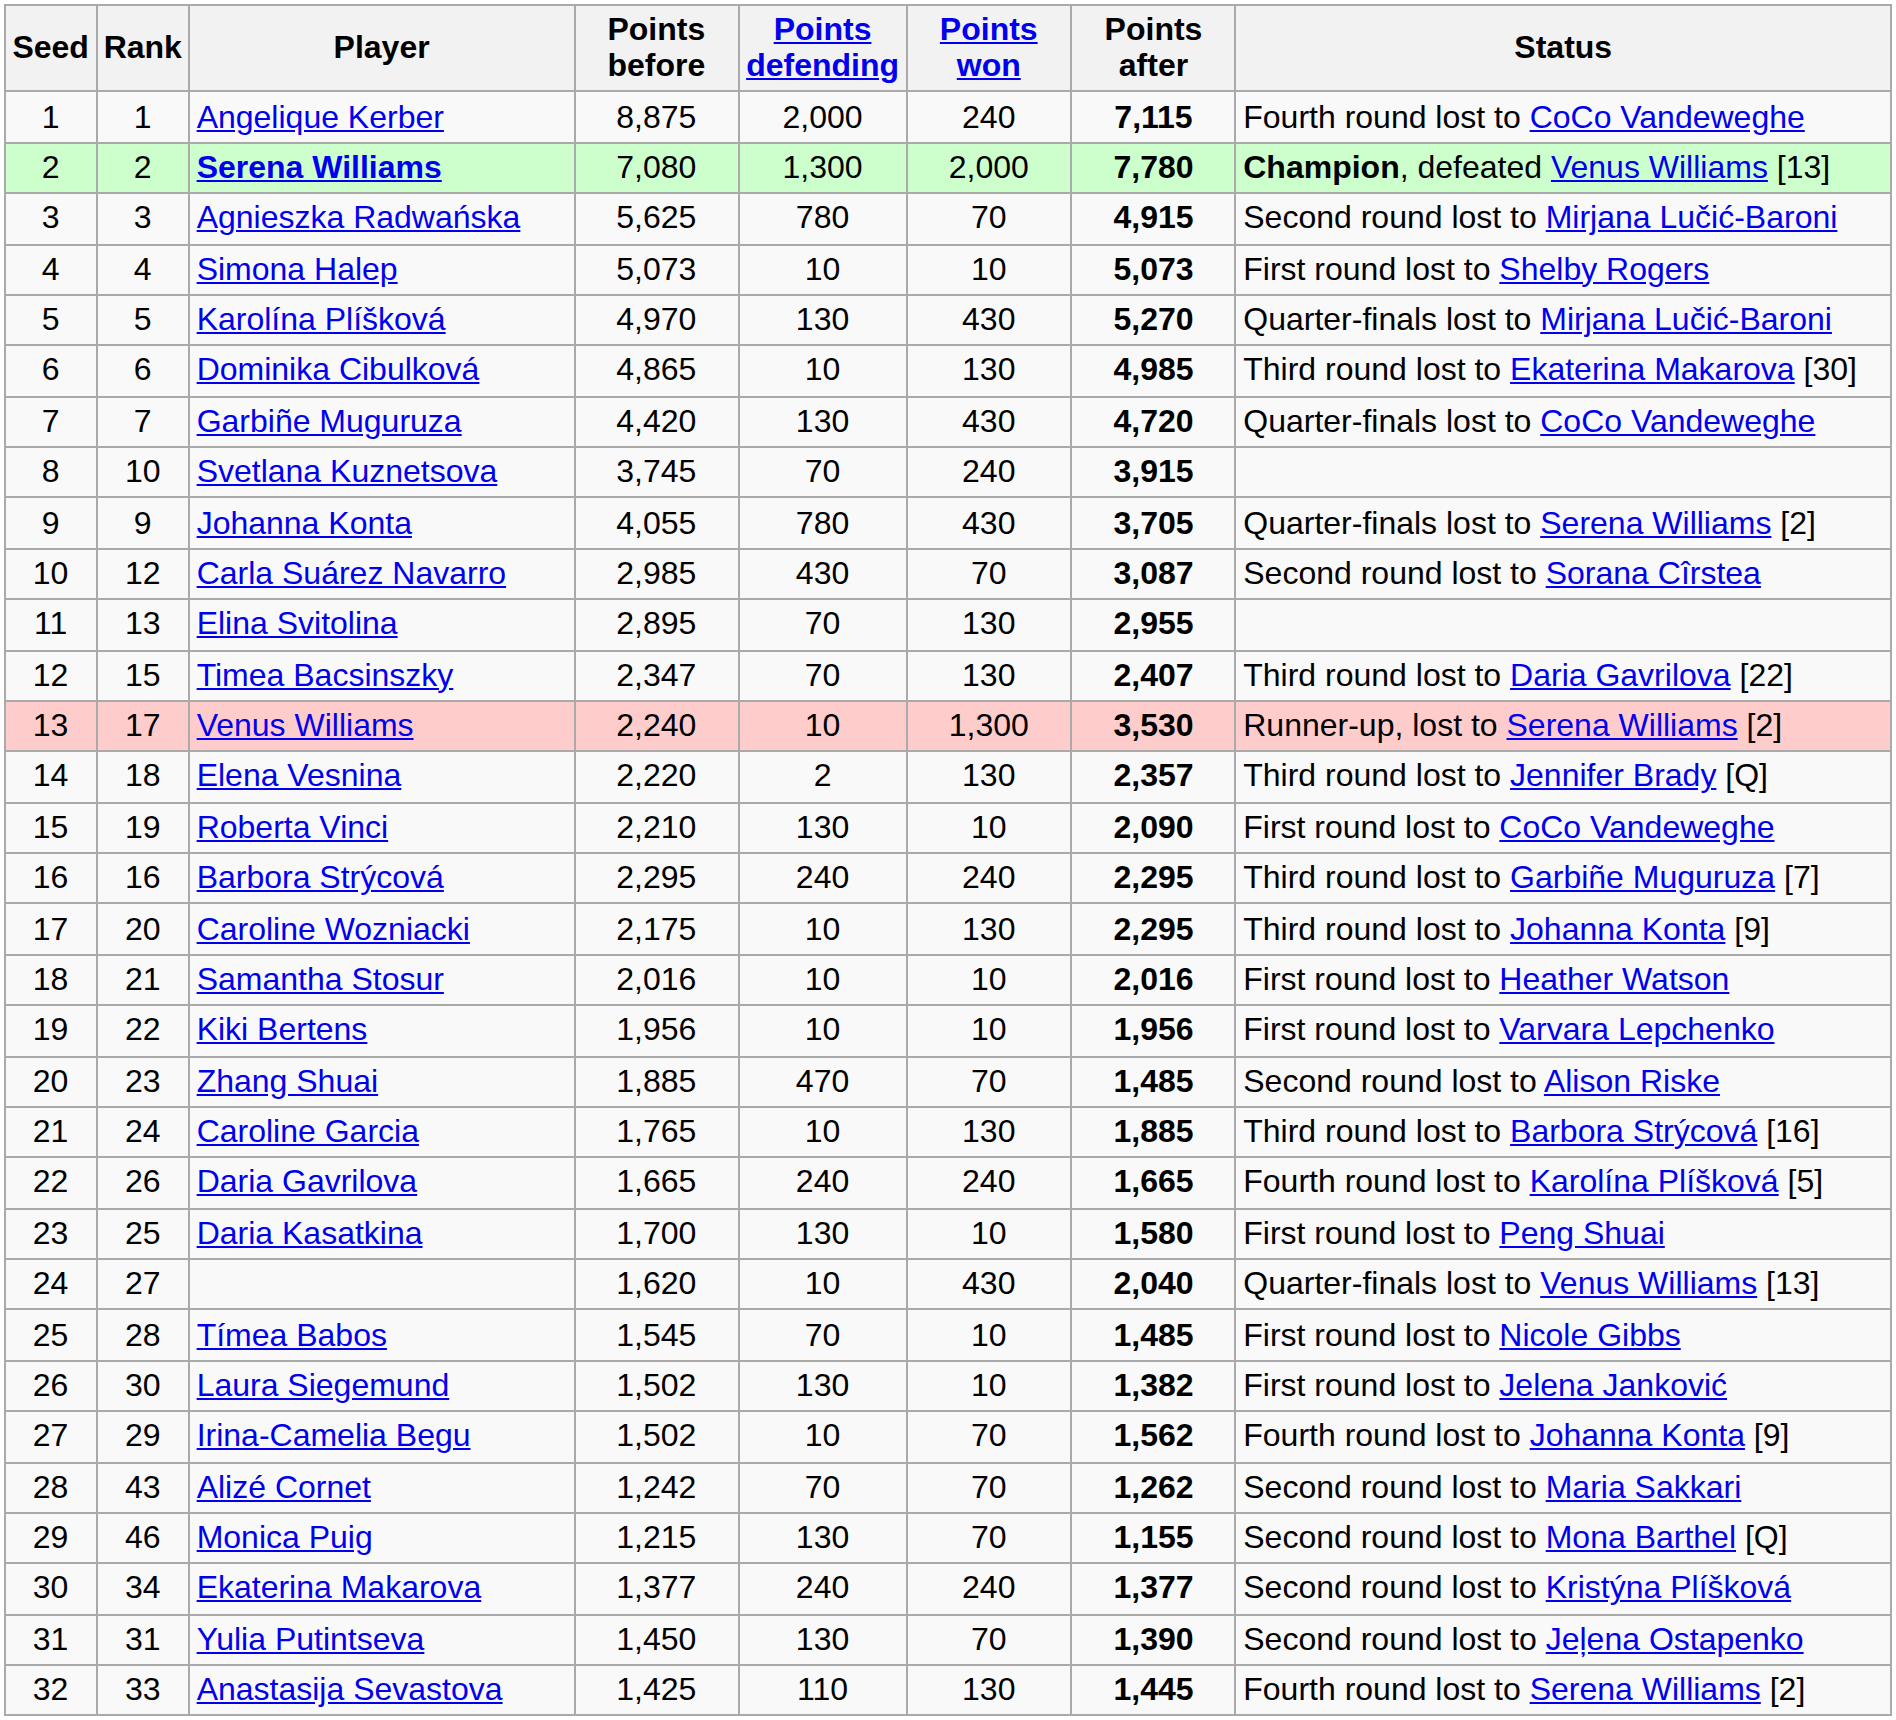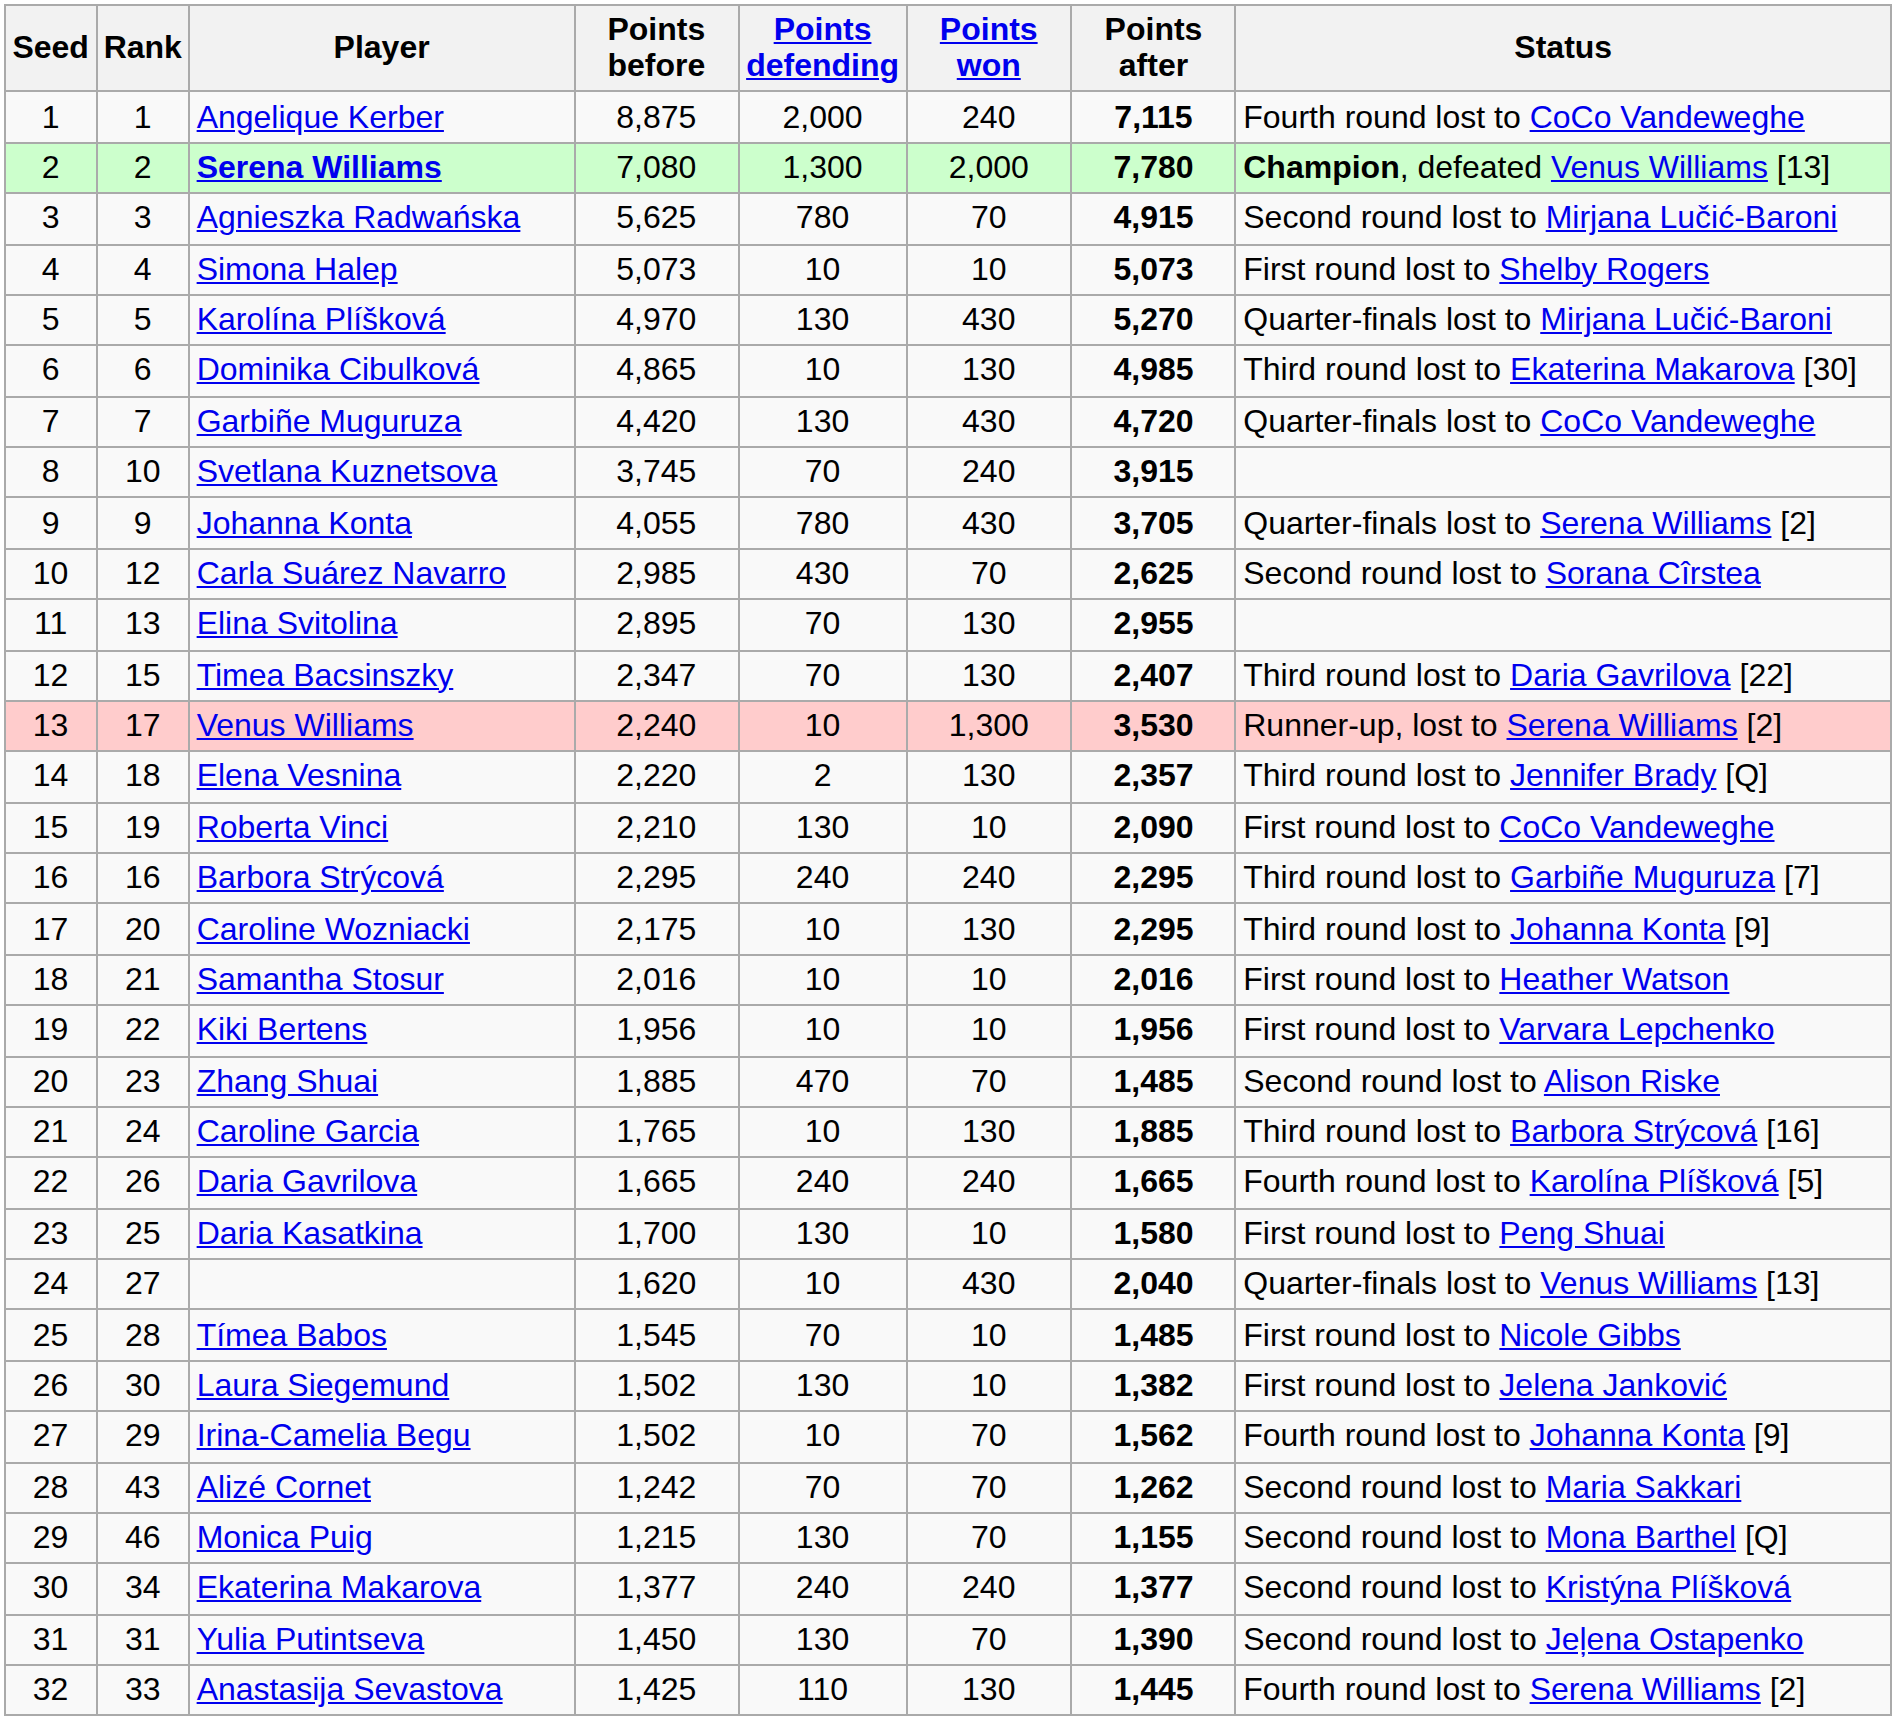Carla Suárez Navarro | Points after: 3,087 -> 2,625
